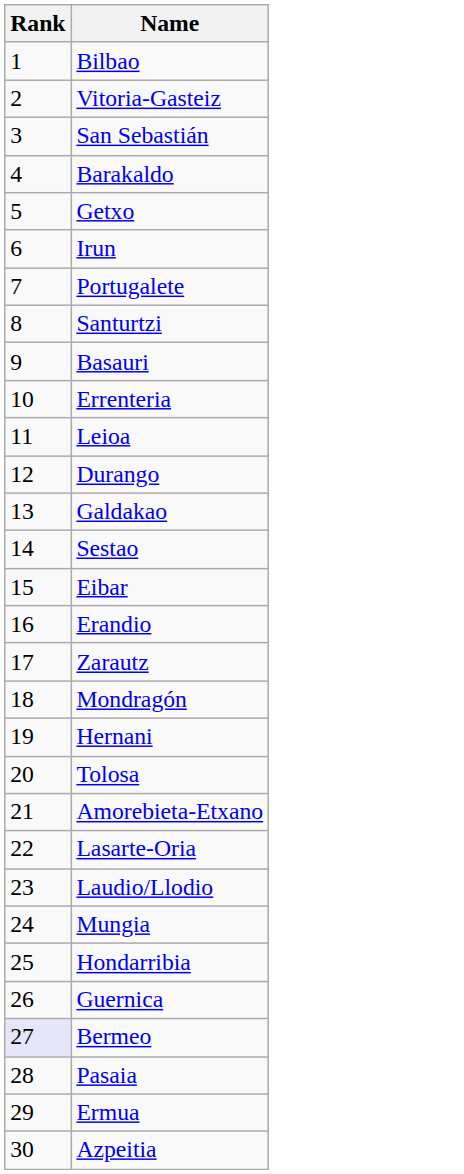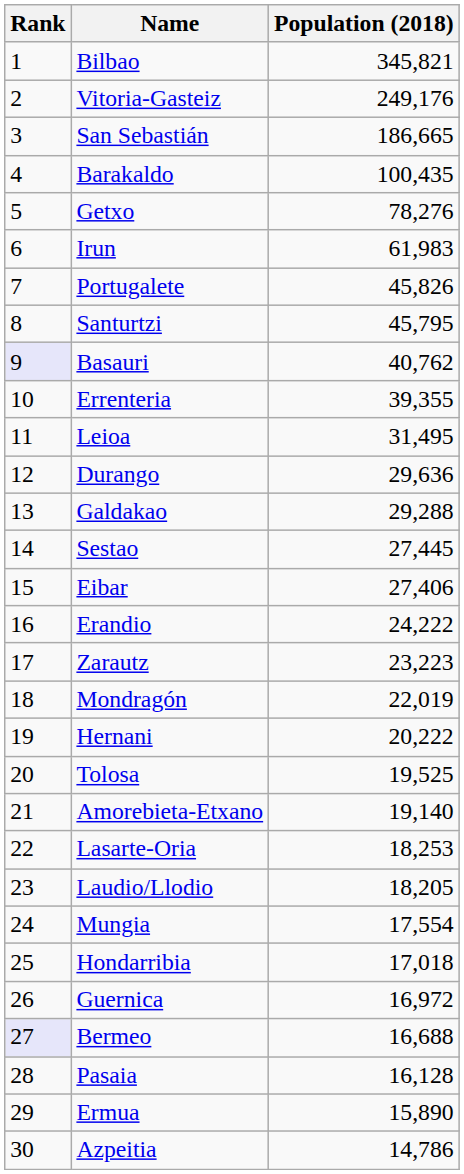+ column: Population (2018) | 345,821 | 249,176 | 186,665 | 100,435 | 78,276 | 61,983 | 45,826 | 45,795 | 40,762 | 39,355 | 31,495 | 29,636 | 29,288 | 27,445 | 27,406 | 24,222 | 23,223 | 22,019 | 20,222 | 19,525 | 19,140 | 18,253 | 18,205 | 17,554 | 17,018 | 16,972 | 16,688 | 16,128 | 15,890 | 14,786
Basauri | Rank: no background -> lavender background
